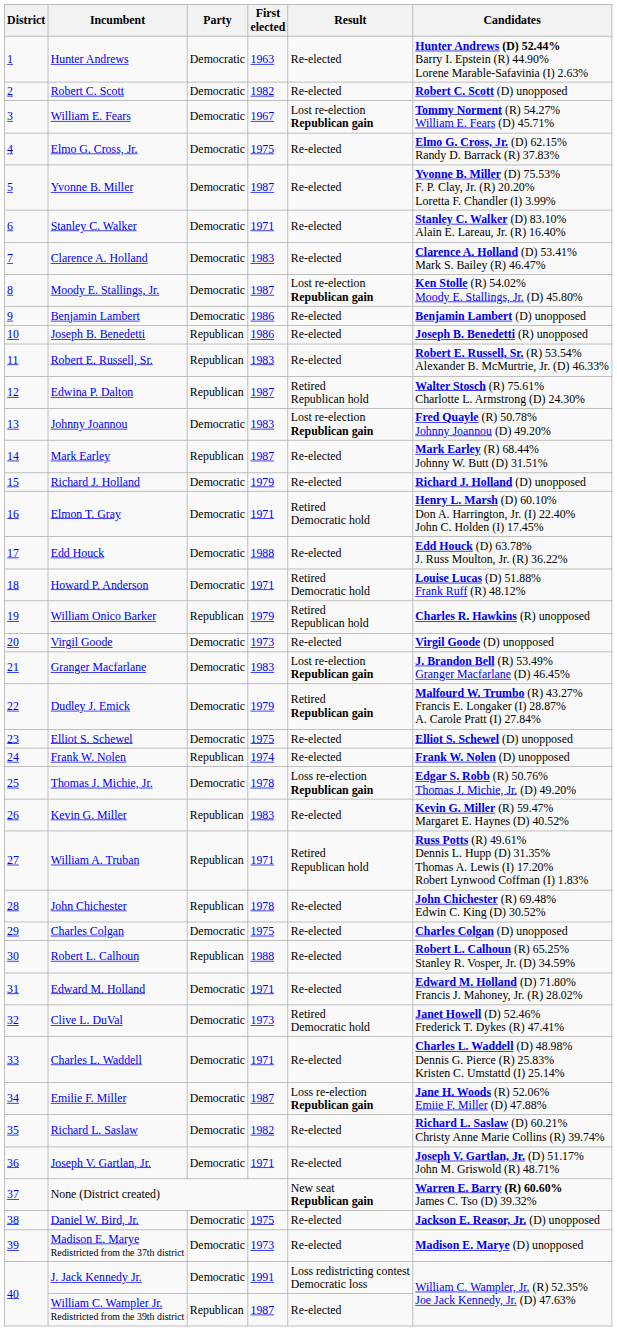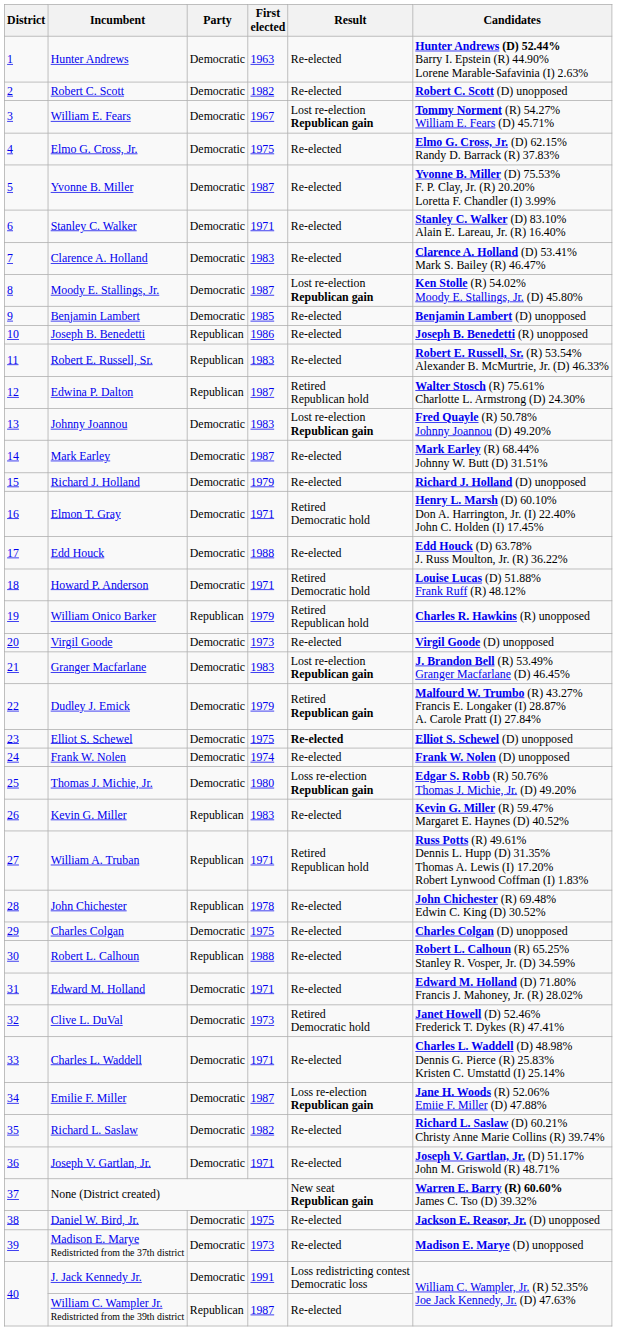Benjamin Lambert | First elected: 1986 -> 1985
Mark Earley | Party: Republican -> Democratic
Elliot S. Schewel | Result: normal -> bold
Frank W. Nolen | Party: Republican -> Democratic
Thomas J. Michie, Jr. | First elected: 1978 -> 1980
